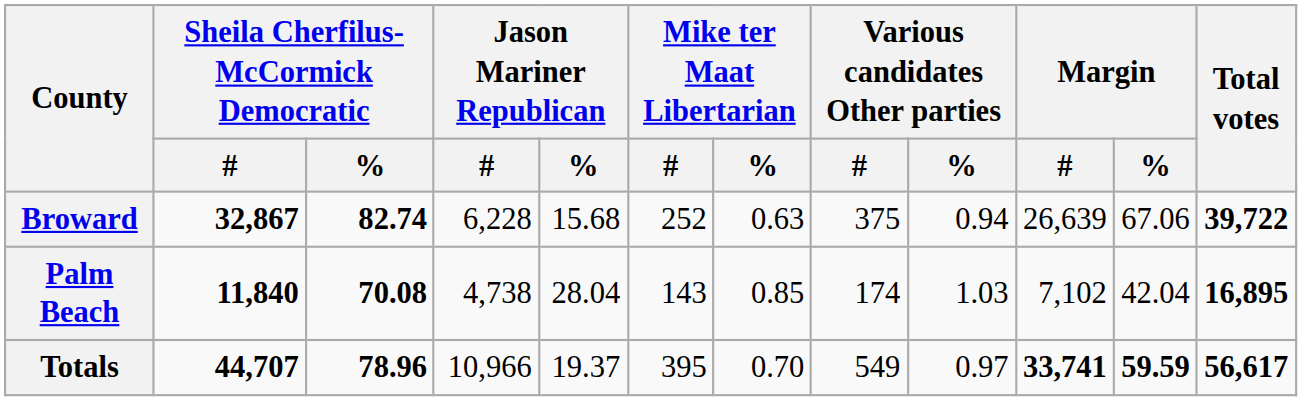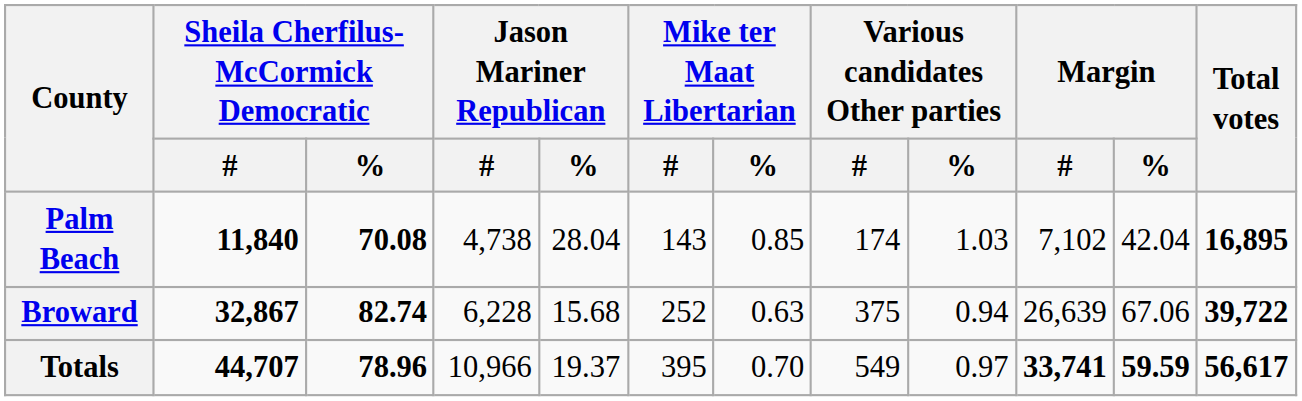rows swapped: Broward <-> Palm Beach
